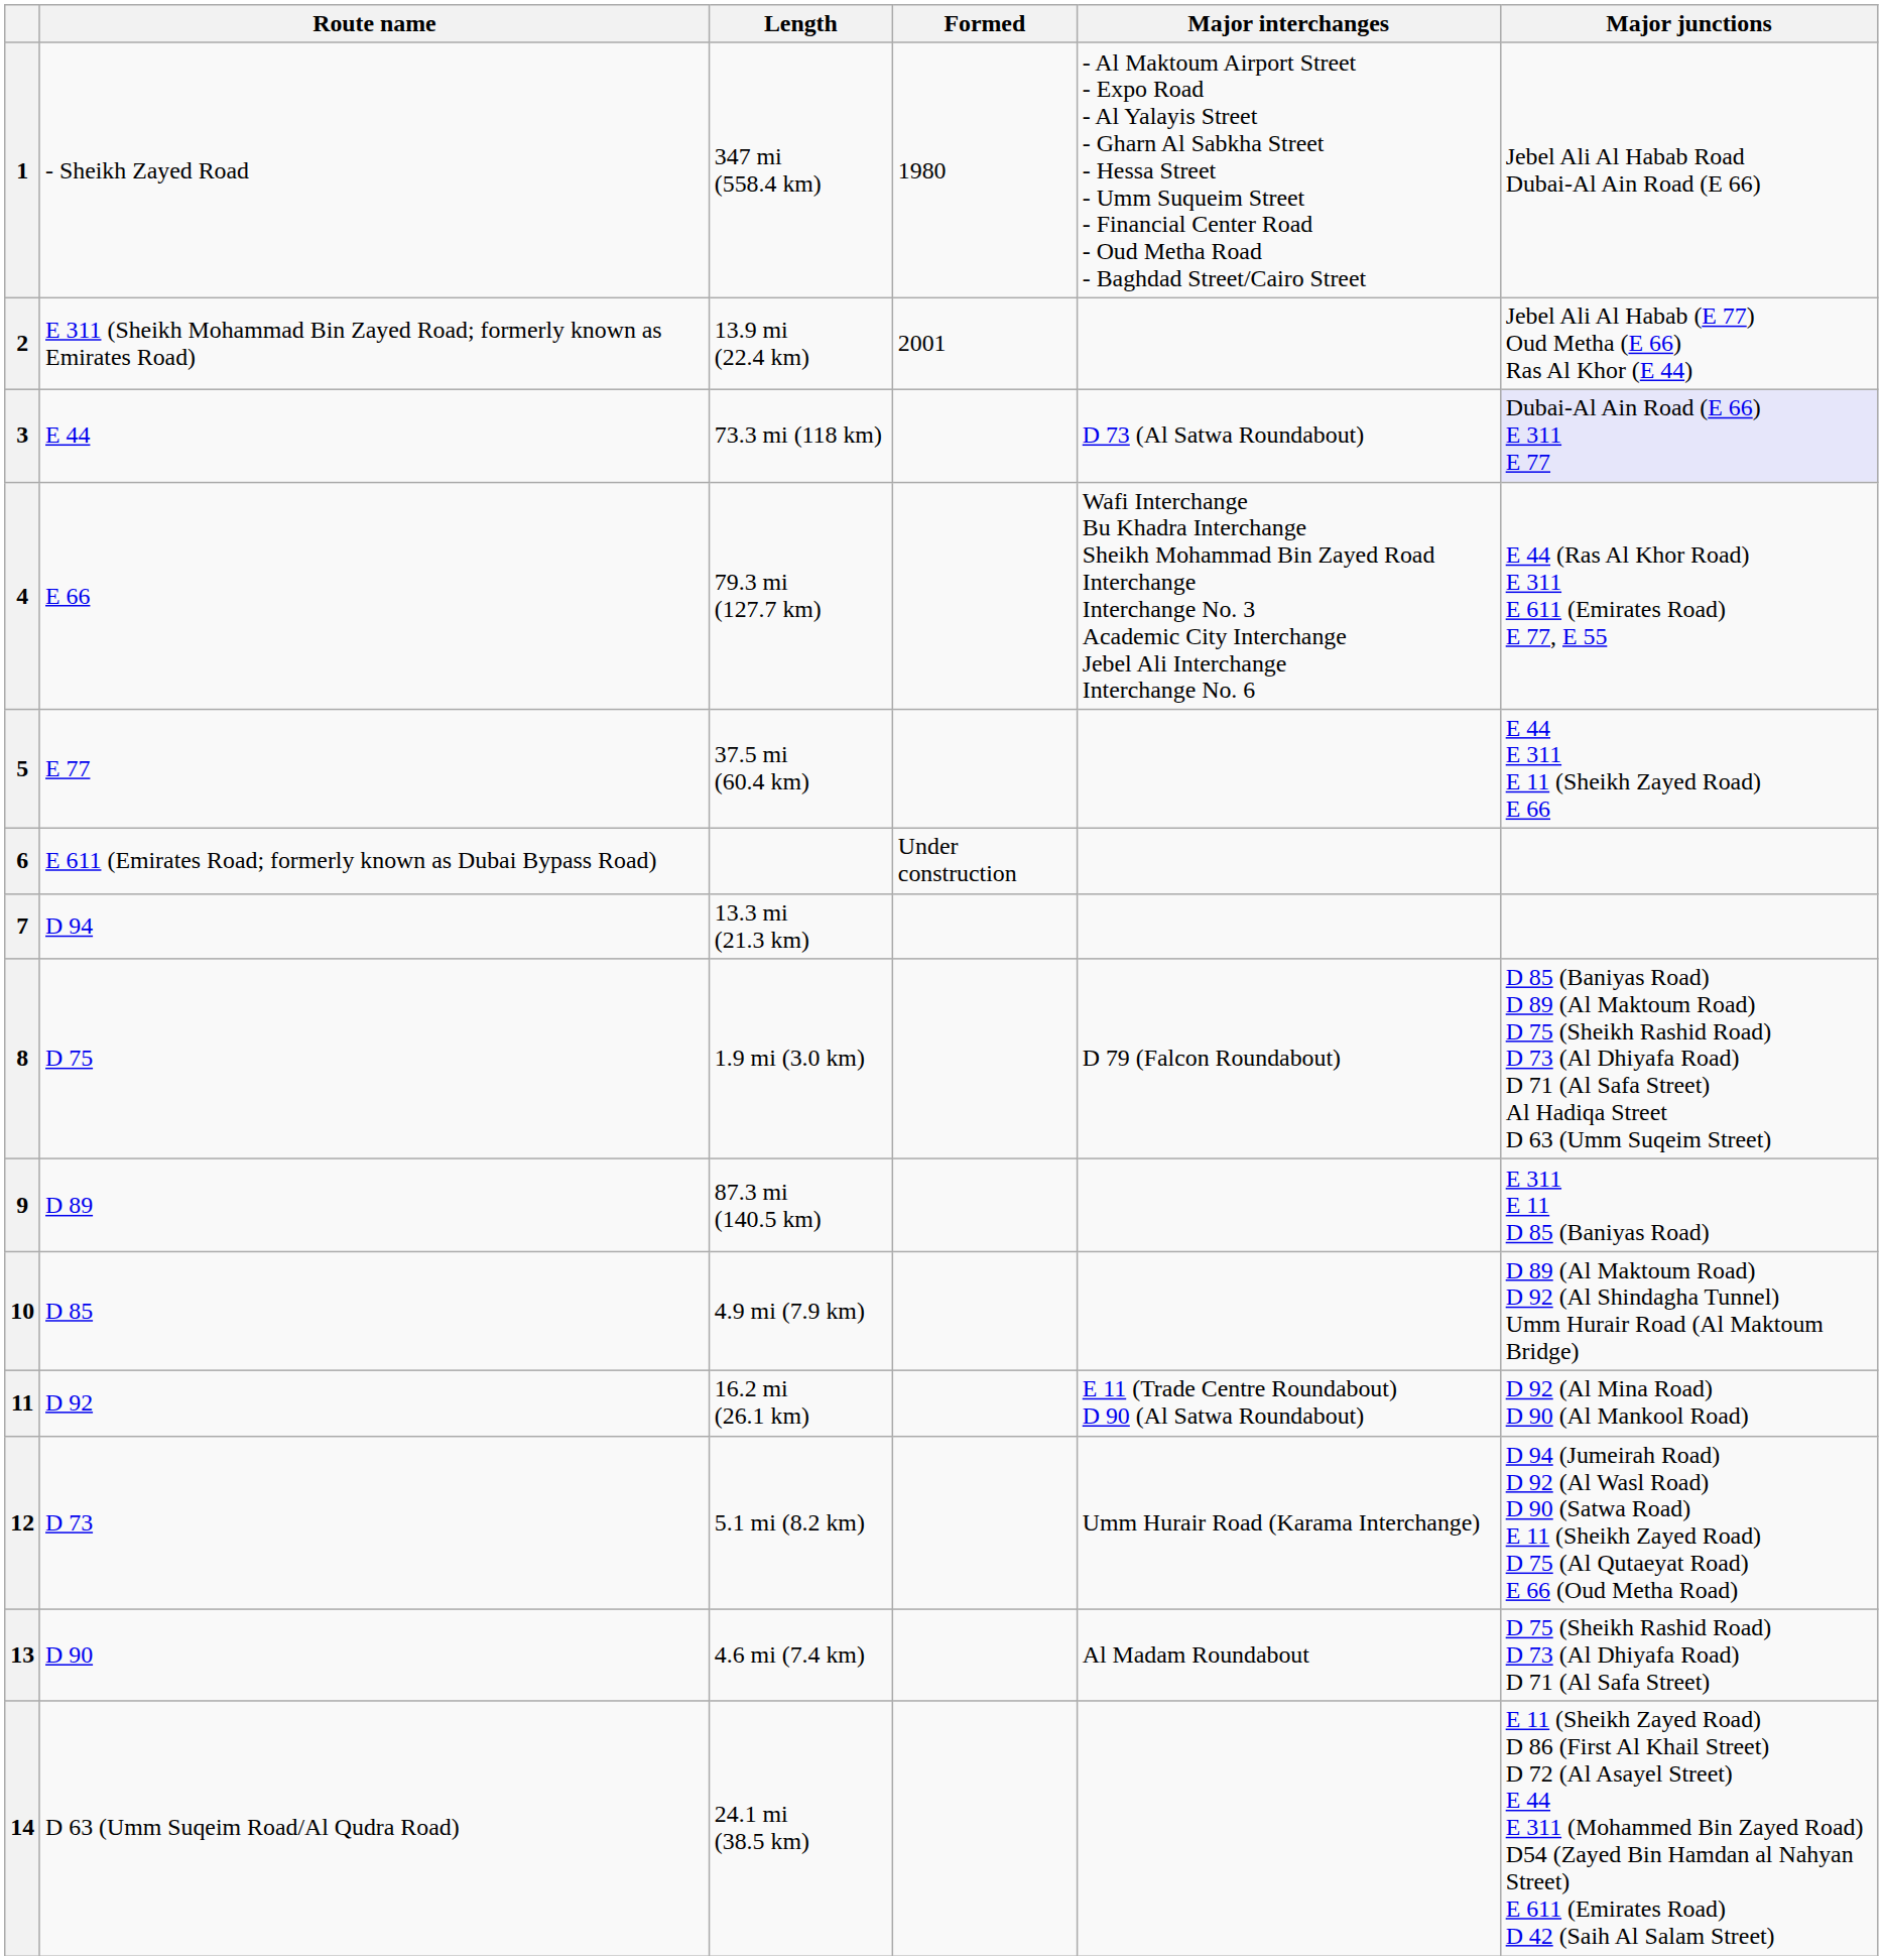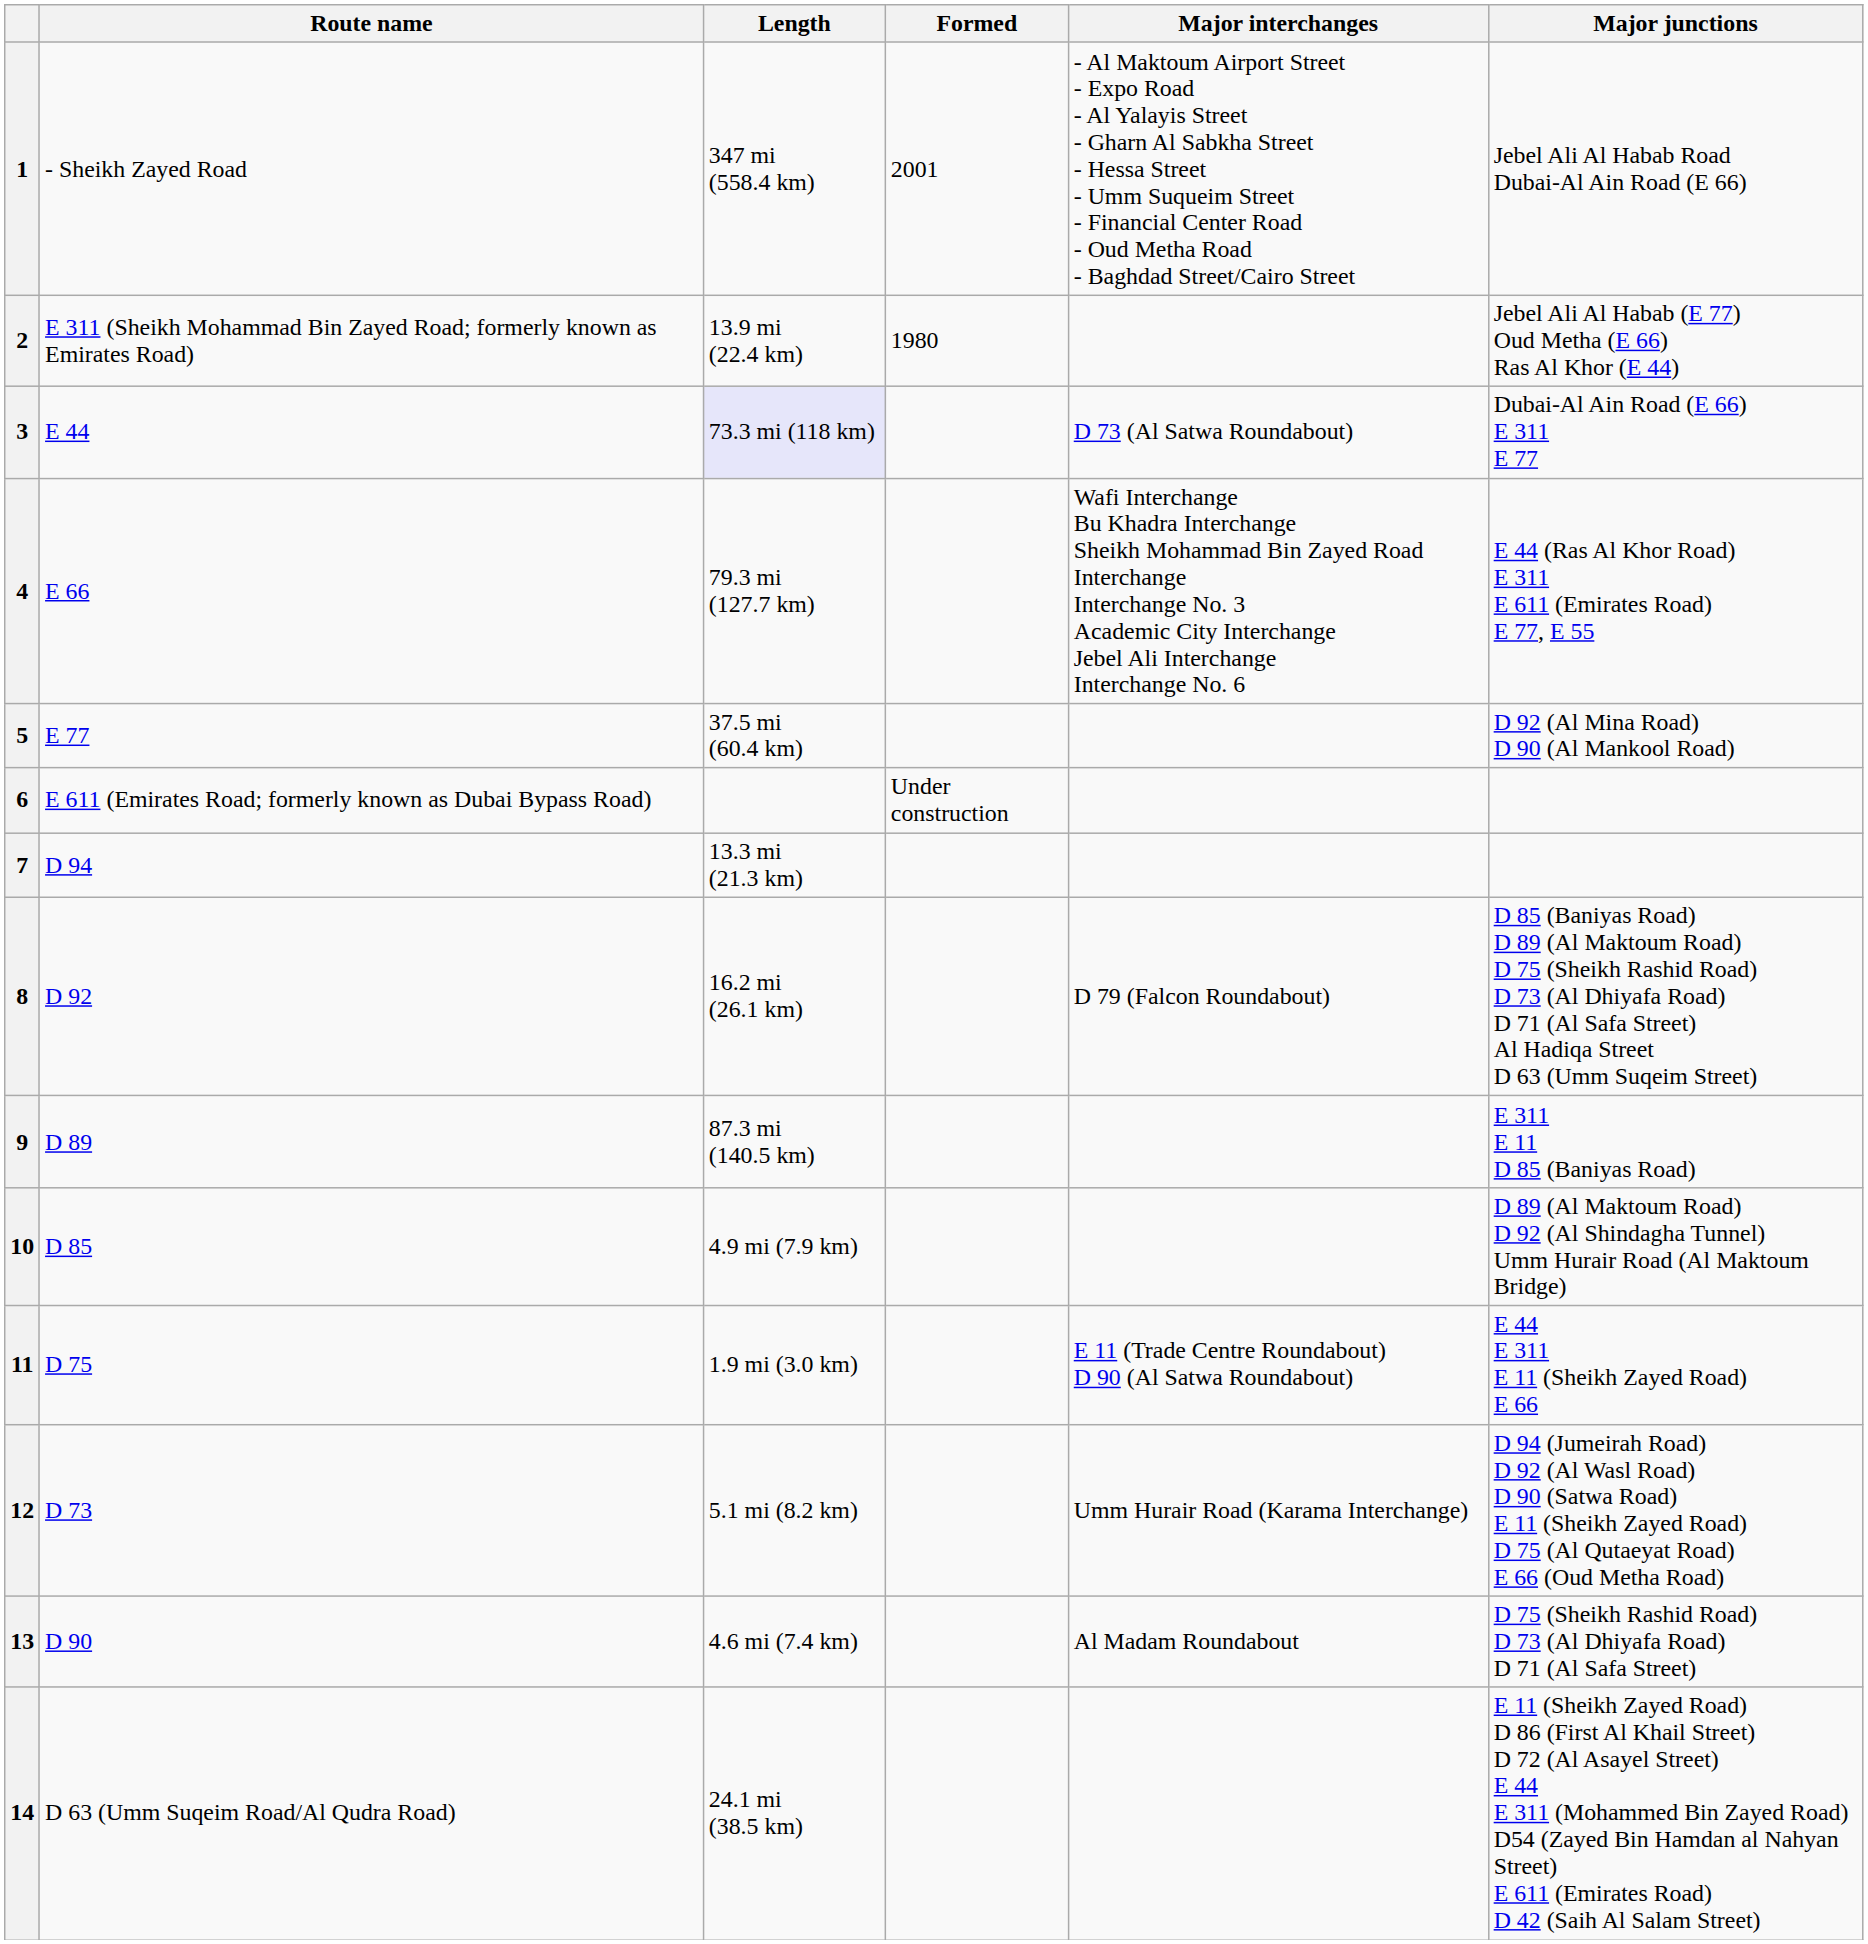1 | Formed: 1980 -> 2001
2 | Formed: 2001 -> 1980
3 | Length: no background -> lavender background
3 | Major junctions: lavender background -> no background
5 | Major junctions: E 44 E 311 E 11 (Sheikh Zayed Road) E 66 -> D 92 (Al Mina Road) D 90 (Al Mankool Road)
8 | Route name: D 75 -> D 92
8 | Length: 1.9 mi (3.0 km) -> 16.2 mi (26.1 km)
11 | Route name: D 92 -> D 75
11 | Length: 16.2 mi (26.1 km) -> 1.9 mi (3.0 km)
11 | Major junctions: D 92 (Al Mina Road) D 90 (Al Mankool Road) -> E 44 E 311 E 11 (Sheikh Zayed Road) E 66
